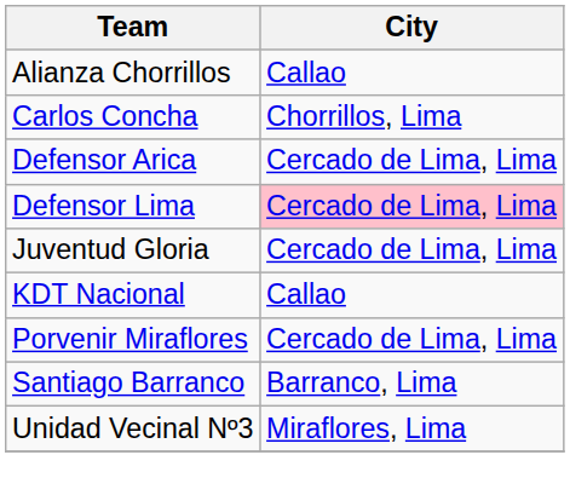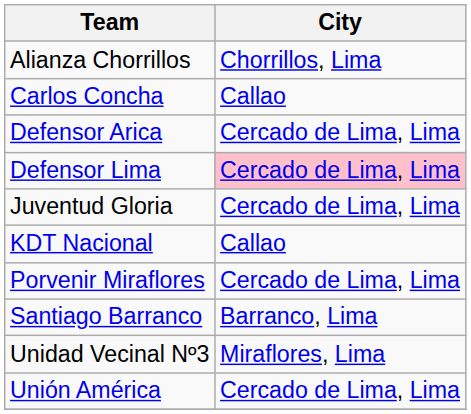Alianza Chorrillos | City: Callao -> Chorrillos, Lima
Carlos Concha | City: Chorrillos, Lima -> Callao
+ row: Unión América | Cercado de Lima, Lima
